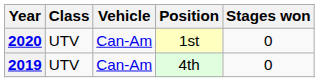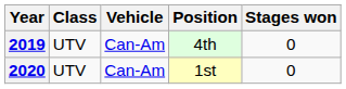rows swapped: 2019 <-> 2020
